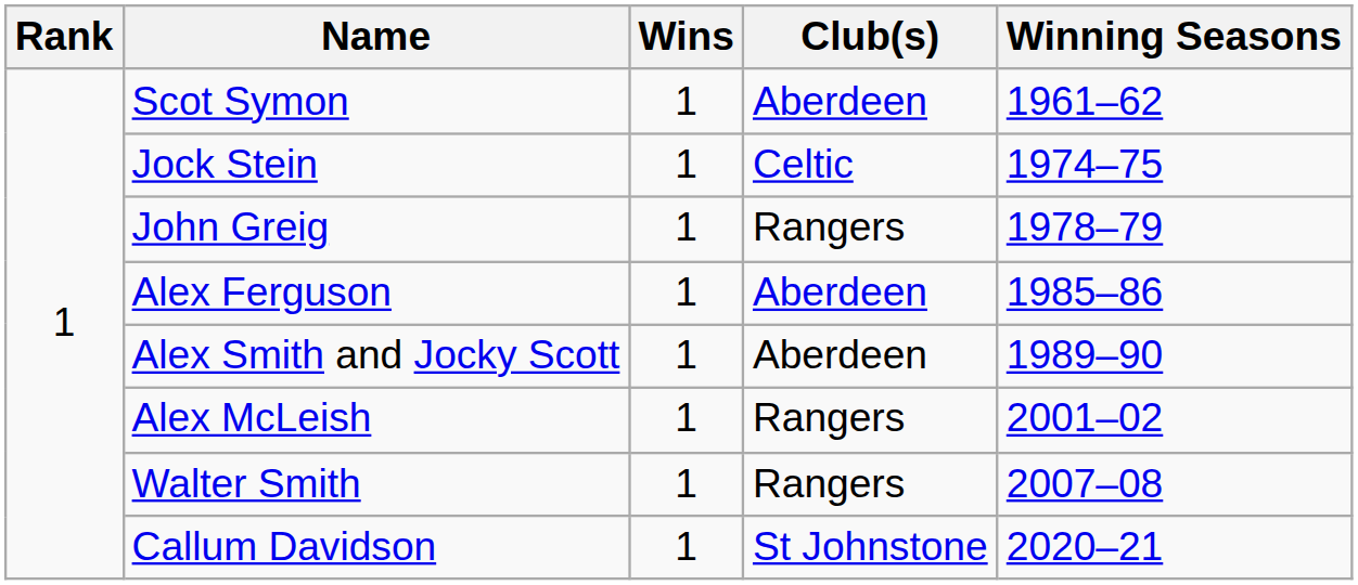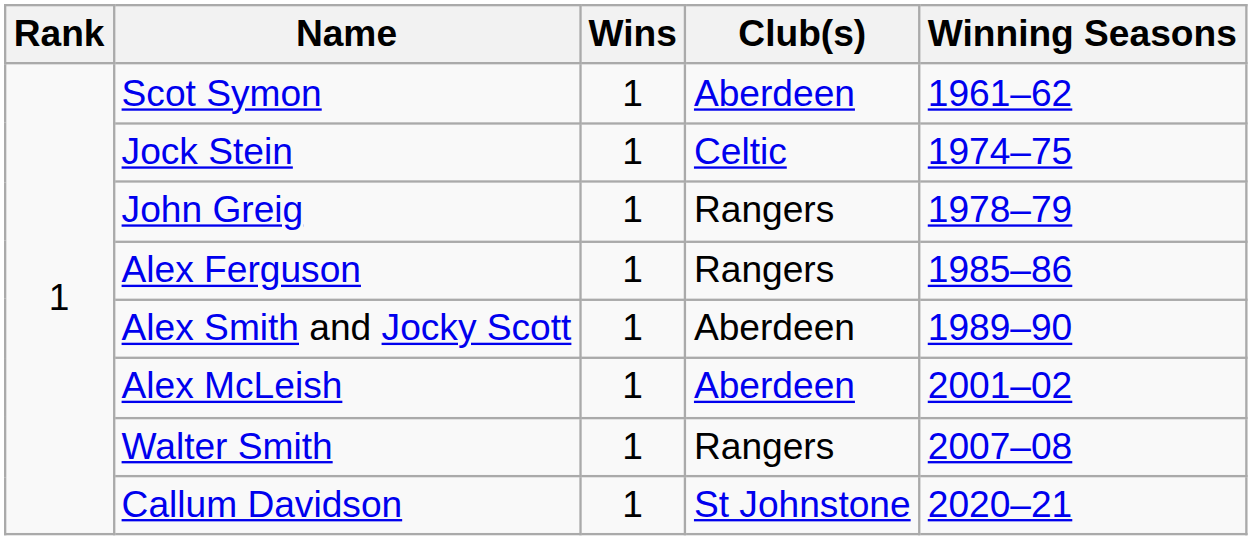Alex Ferguson | Club(s): Aberdeen -> Rangers
Alex McLeish | Club(s): Rangers -> Aberdeen
